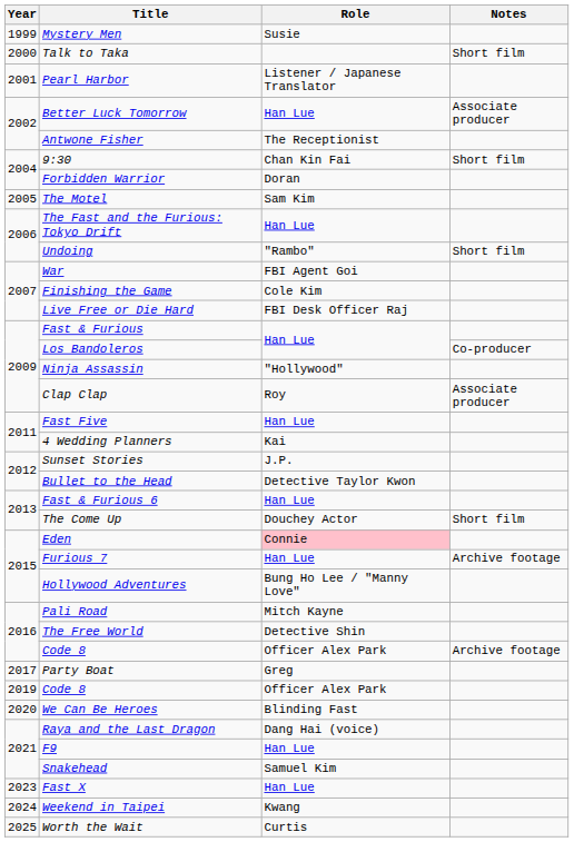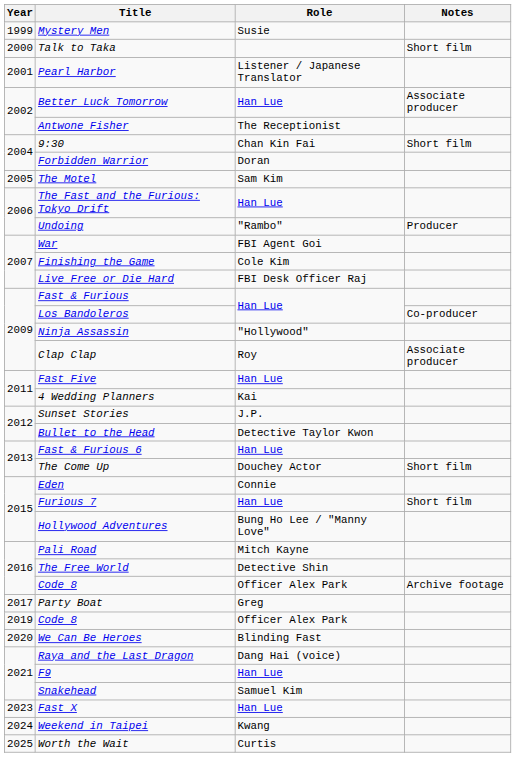Undoing | Notes: Short film -> Producer
Eden | Role: pink background -> no background
Furious 7 | Notes: Archive footage -> Short film
